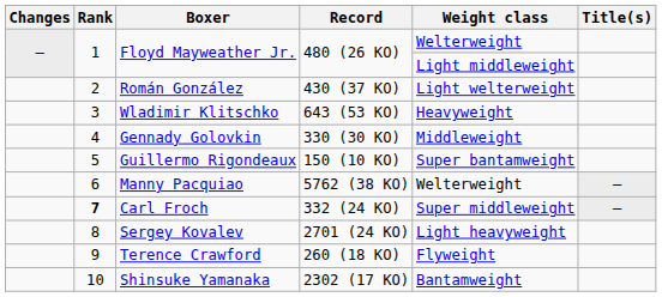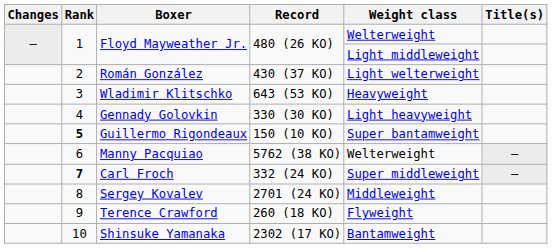Gennady Golovkin | Weight class: Middleweight -> Light heavyweight
Guillermo Rigondeaux | Rank: normal -> bold
Sergey Kovalev | Weight class: Light heavyweight -> Middleweight
